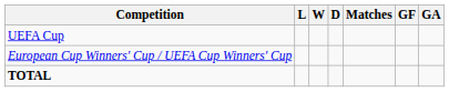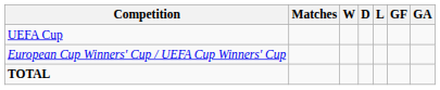columns swapped: Matches <-> L
